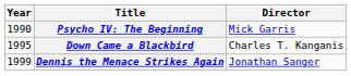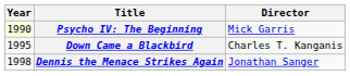Psycho IV: The Beginning | Year: no background -> lightyellow background
Dennis the Menace Strikes Again | Year: 1999 -> 1998
